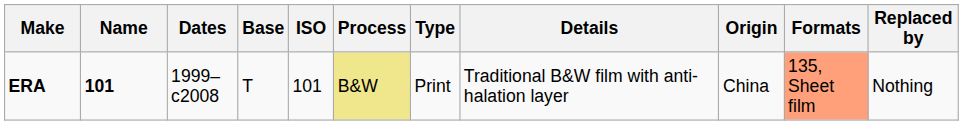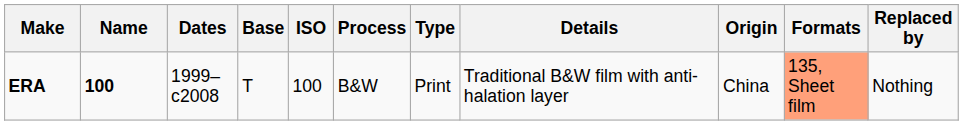ERA | Name: 101 -> 100
ERA | ISO: 101 -> 100
ERA | Process: khaki background -> no background
